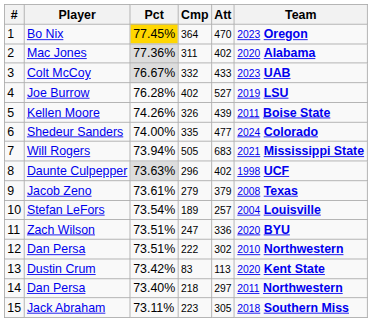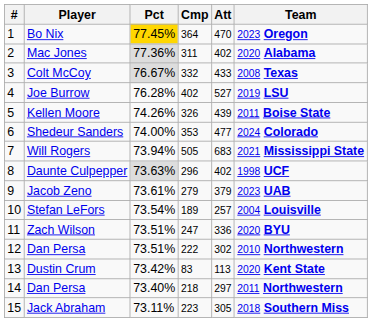Colt McCoy | Team: 2023 UAB -> 2008 Texas
Shedeur Sanders | Cmp: 335 -> 353
Jacob Zeno | Team: 2008 Texas -> 2023 UAB
